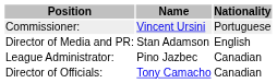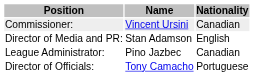Commissioner: | Nationality: Portuguese -> Canadian
Director of Officials: | Nationality: Canadian -> Portuguese
